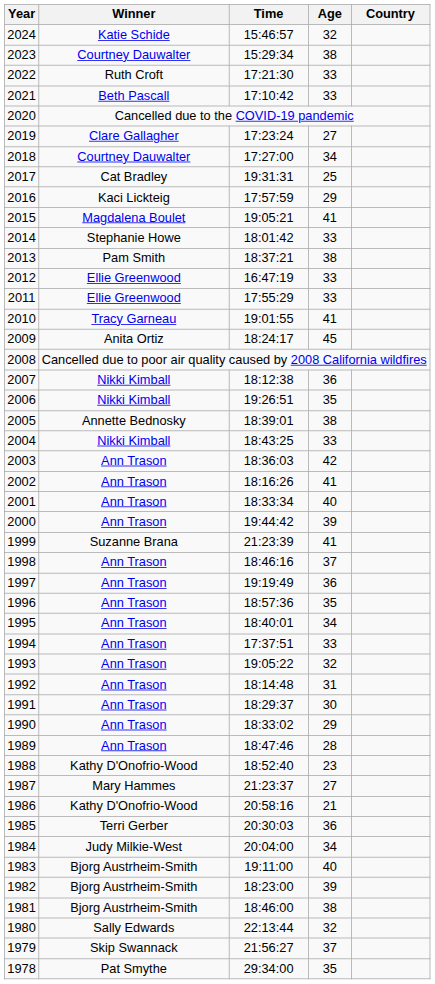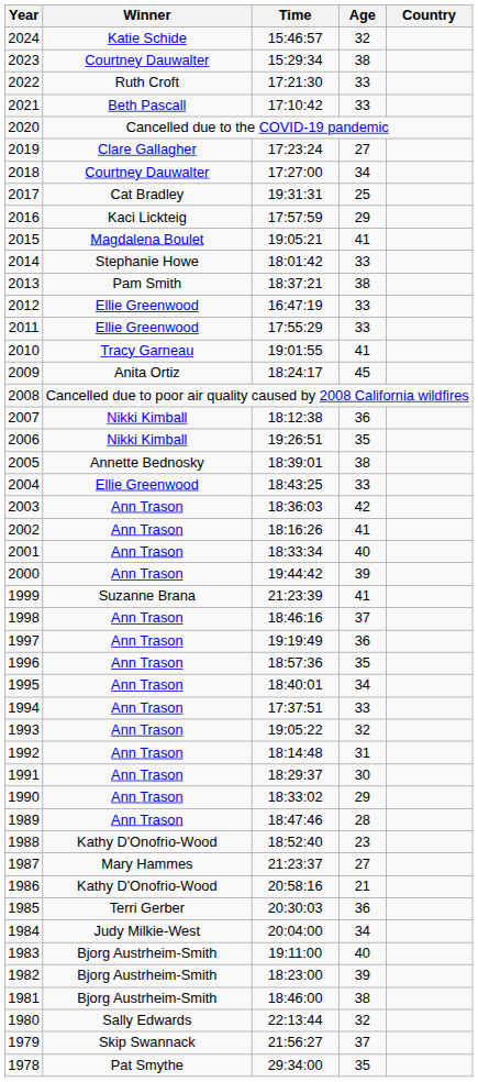2004 | Winner: Nikki Kimball -> Ellie Greenwood
